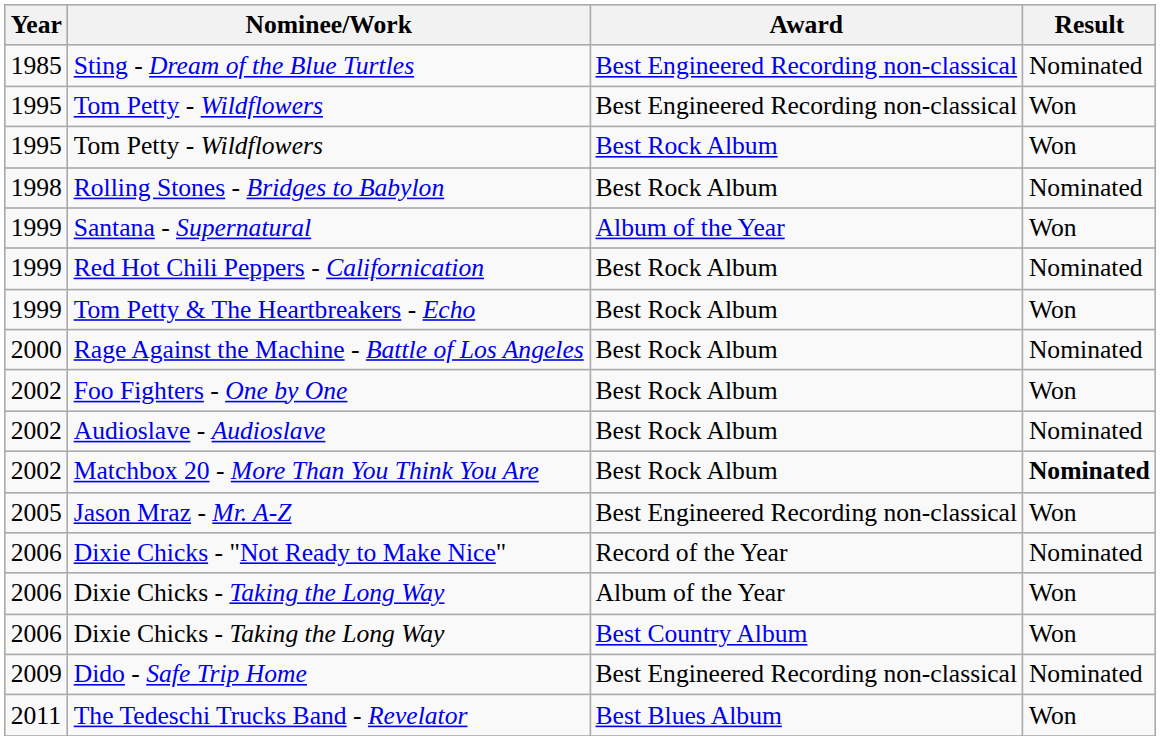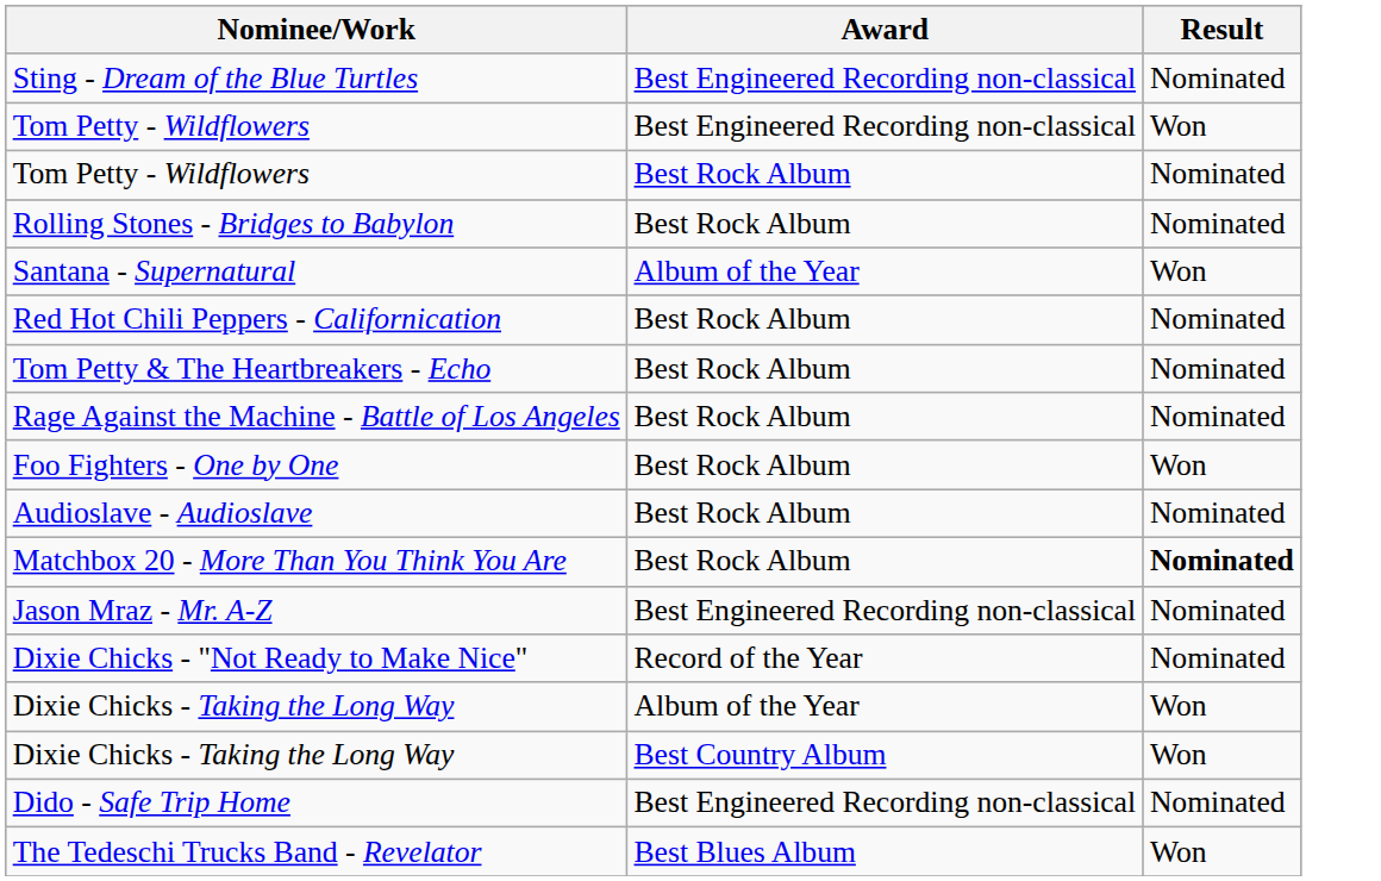- column: Year | 1985 | 1995 | 1995 | 1998 | 1999 | 1999 | 1999 | 2000 | 2002 | 2002 | 2002 | 2005 | 2006 | 2006 | 2006 | 2009 | 2011
Tom Petty - Wildflowers / Best Rock Album | Result: Won -> Nominated
Tom Petty & The Heartbreakers - Echo | Result: Won -> Nominated
Jason Mraz - Mr. A-Z | Result: Won -> Nominated
